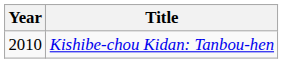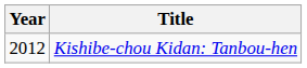Kishibe-chou Kidan: Tanbou-hen | Year: 2010 -> 2012
